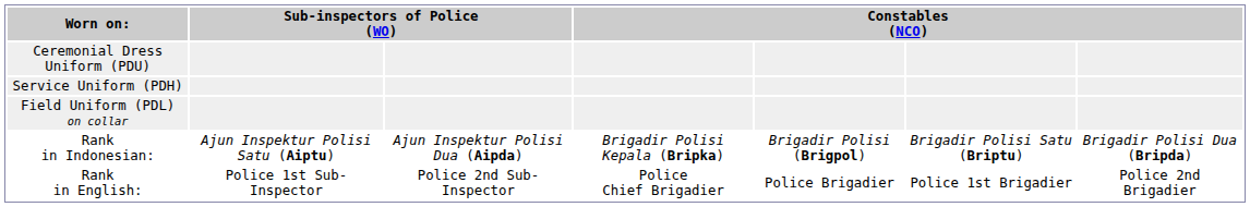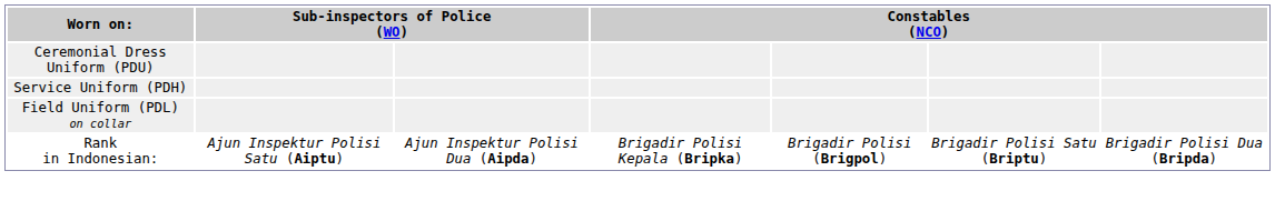- row: Rank in English: | Police 1st Sub-Inspector | Police 2nd Sub-Inspector | Police Chief Brigadier | Police Brigadier | Police 1st Brigadier | Police 2nd Brigadier
